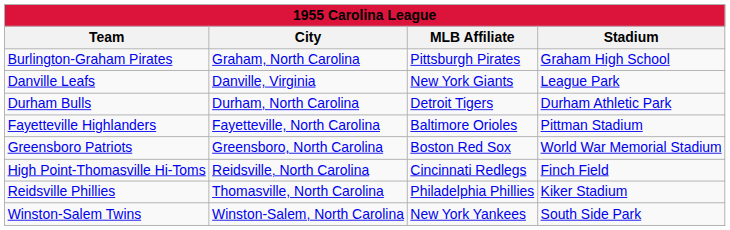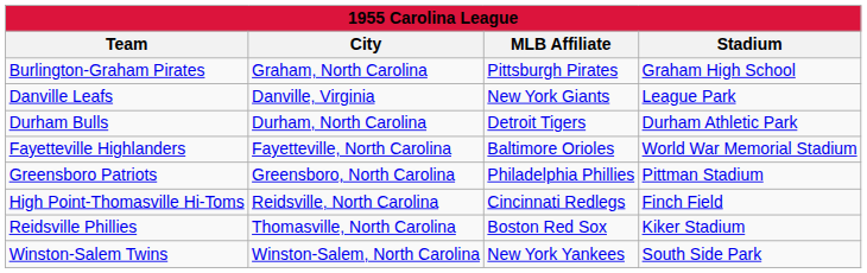Fayetteville Highlanders | Stadium: Pittman Stadium -> World War Memorial Stadium
Greensboro Patriots | MLB Affiliate: Boston Red Sox -> Philadelphia Phillies
Greensboro Patriots | Stadium: World War Memorial Stadium -> Pittman Stadium
Reidsville Phillies | MLB Affiliate: Philadelphia Phillies -> Boston Red Sox
